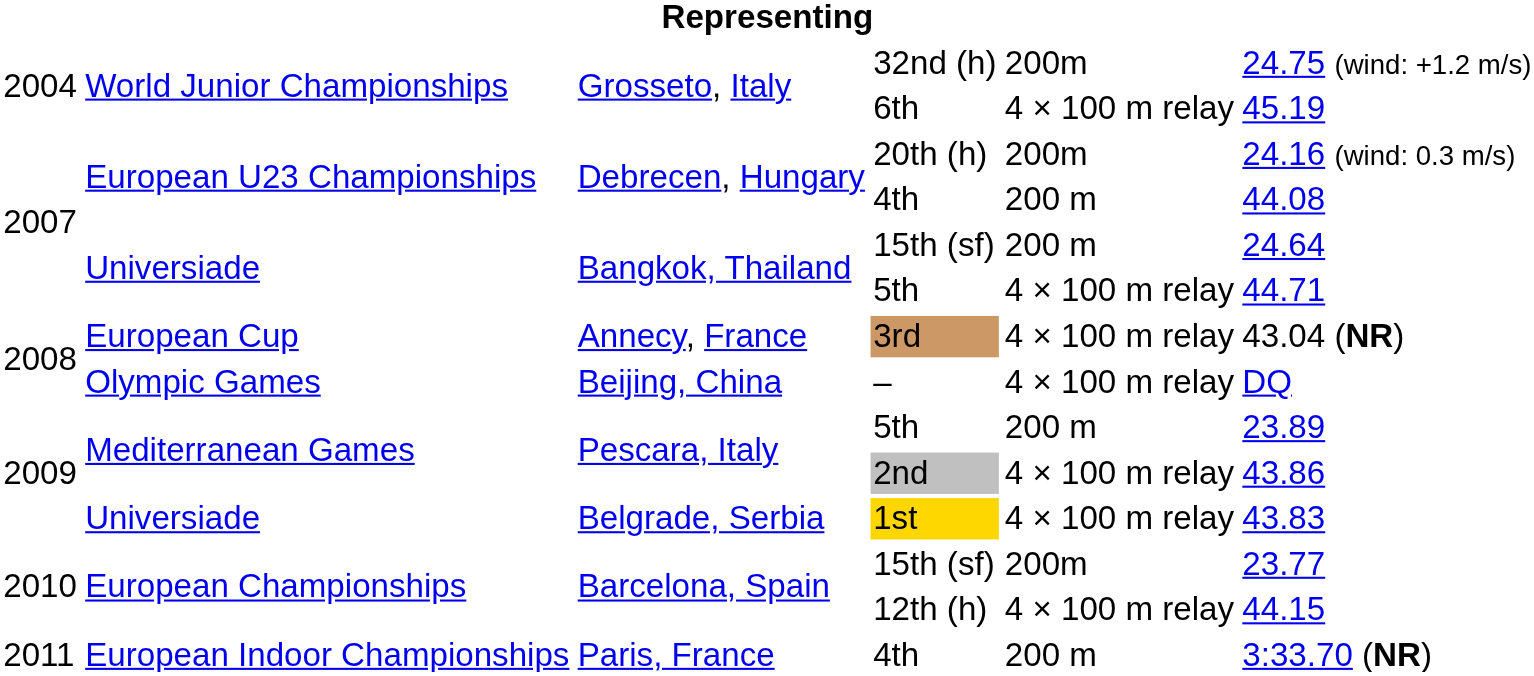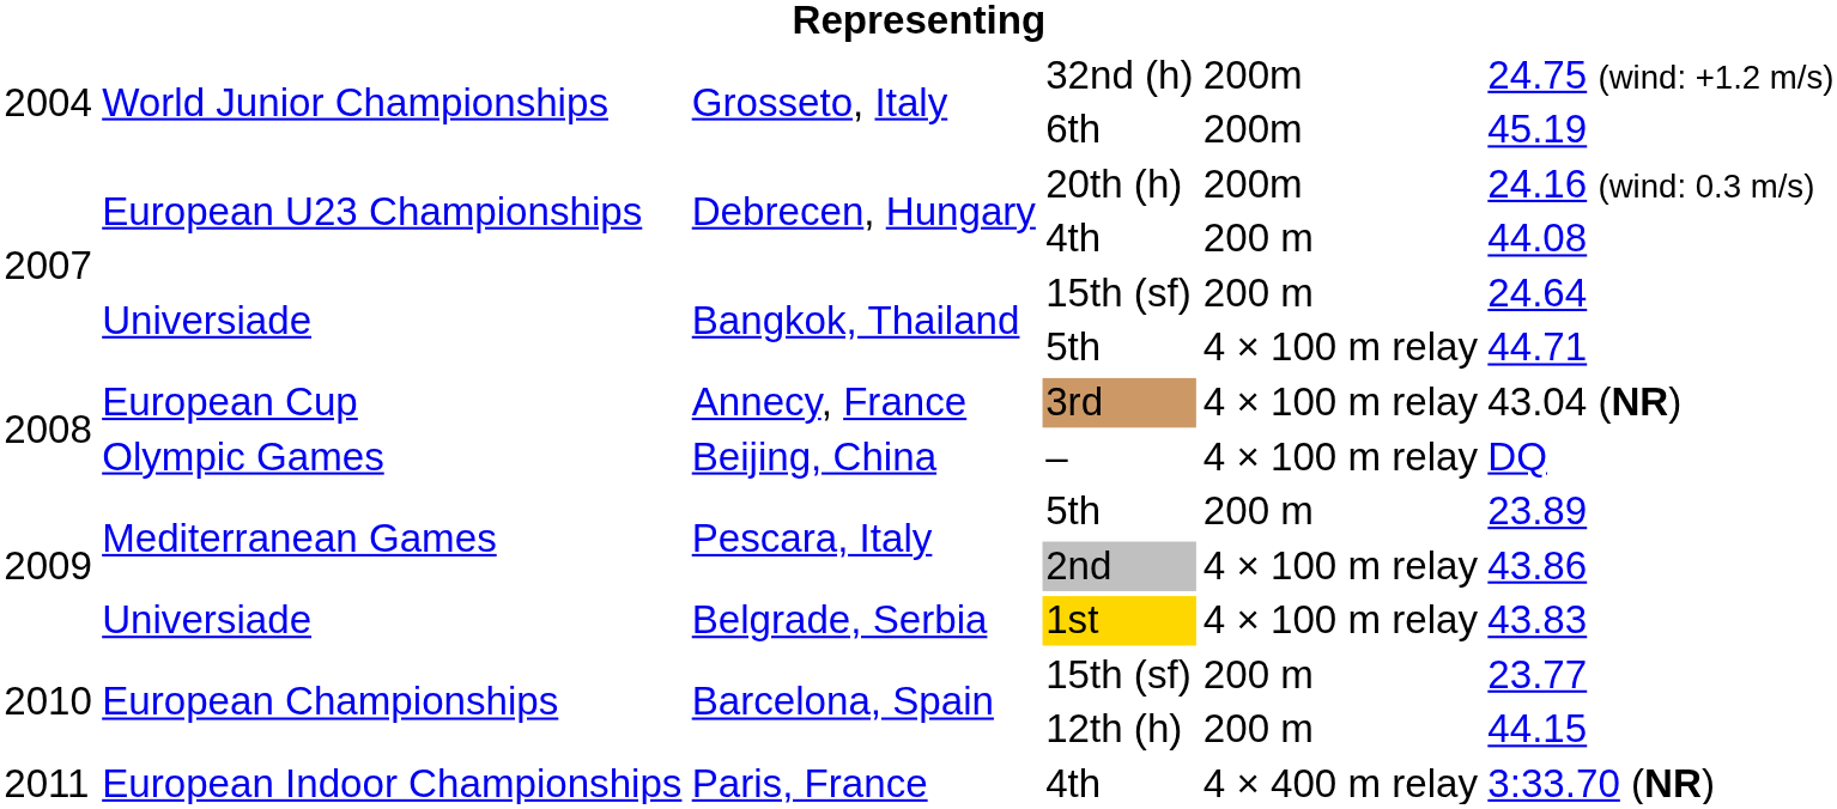6th | column 5: 4 × 100 m relay -> 200m
Barcelona, Spain / 15th (sf) | column 5: 200m -> 200 m
12th (h) | column 5: 4 × 100 m relay -> 200 m
Paris, France / 4th | column 5: 200 m -> 4 × 400 m relay
